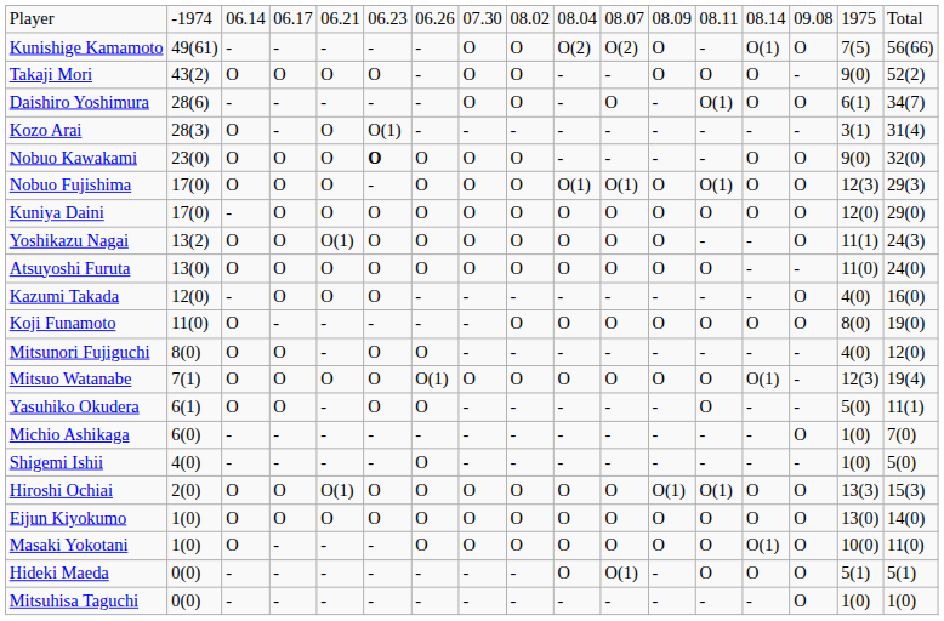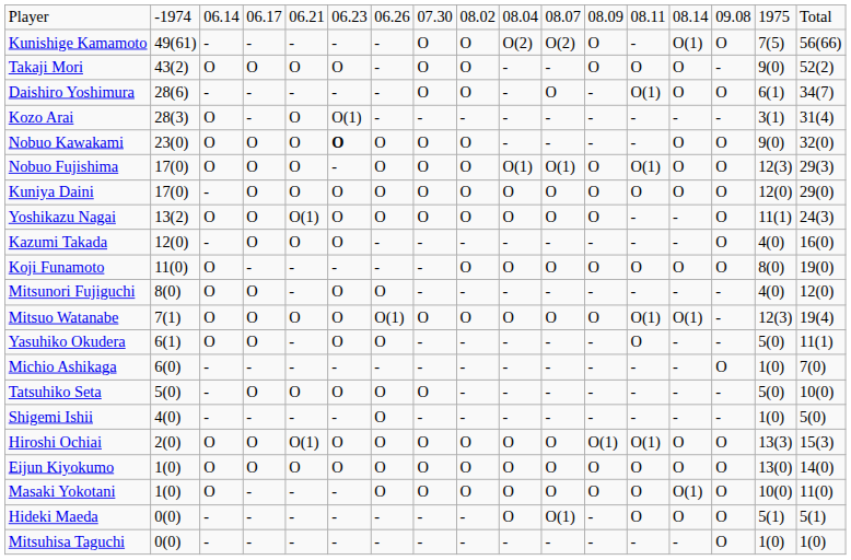- row: Atsuyoshi Furuta | 13(0) | O | O | O | O | O | O | O | O | O | O | O | - | - | 11(0) | 24(0)
Mitsuo Watanabe | column 13: O -> O(1)
+ row: Tatsuhiko Seta | 5(0) | - | O | O | O | O | O | - | - | - | - | - | - | - | 5(0) | 10(0)
